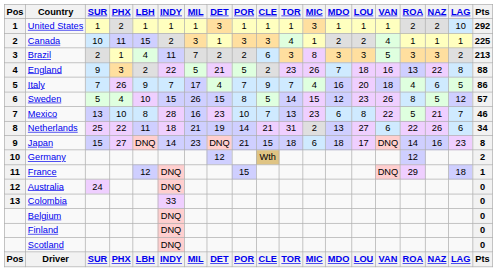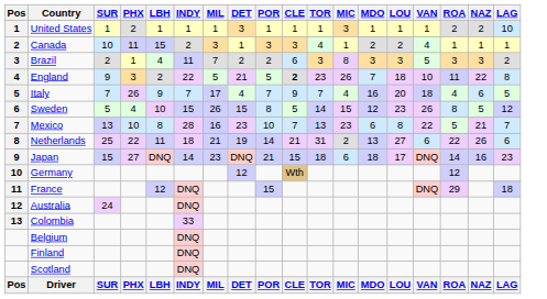- column: Pts | 292 | 225 | 213 | 88 | 86 | 57 | 46 | 34 | 8 | 2 | 1 | 0 | 0 | 0 | 0 | 0 | Pts
England | CLE: normal -> bold
England | VAN: 16 -> 10
England | ROA: 13 -> 11
